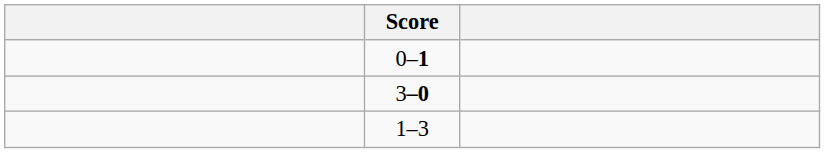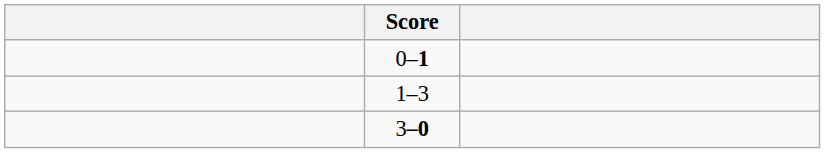rows swapped: 1–3 <-> 3–0
